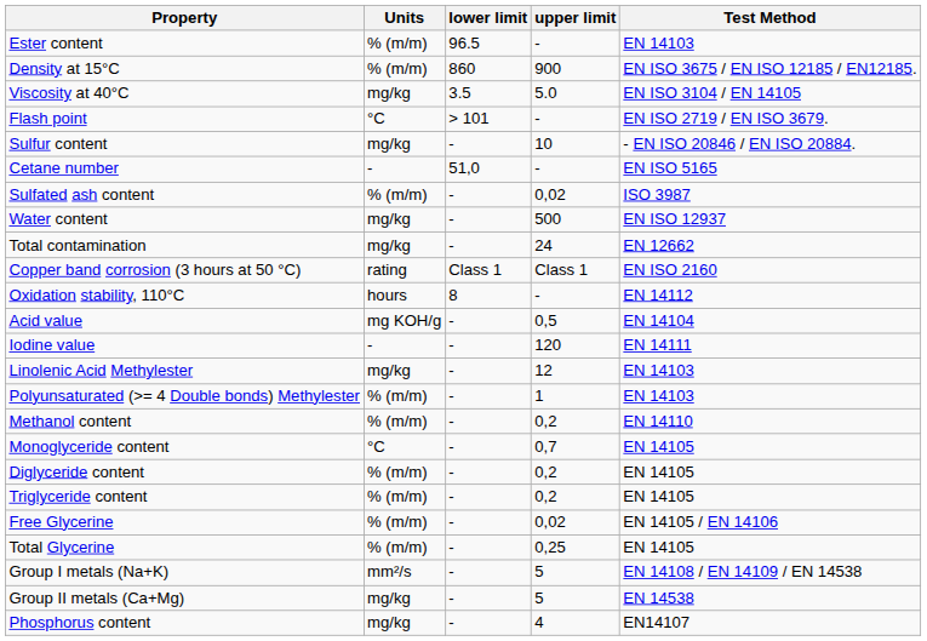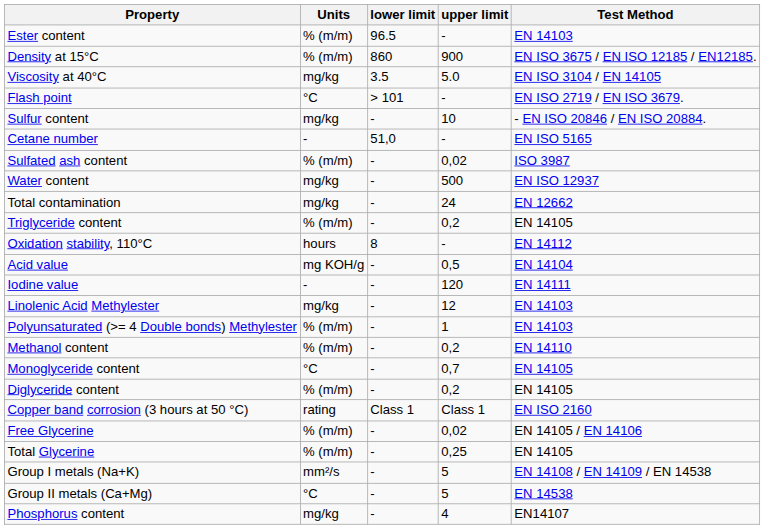rows swapped: Copper band corrosion (3 hours at 50 °C) <-> Triglyceride content
Group II metals (Ca+Mg) | Units: mg/kg -> °C
